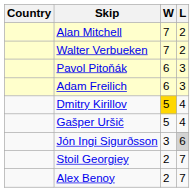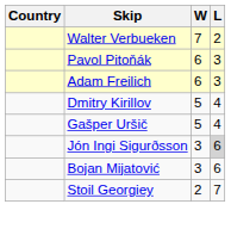- row: Alan Mitchell | 7 | 2
Dmitry Kirillov | W: gold background -> no background
+ row: Bojan Mijatović | 3 | 6
- row: Alex Benoy | 2 | 7
